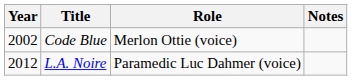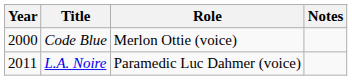Code Blue | Year: 2002 -> 2000
L.A. Noire | Year: 2012 -> 2011
